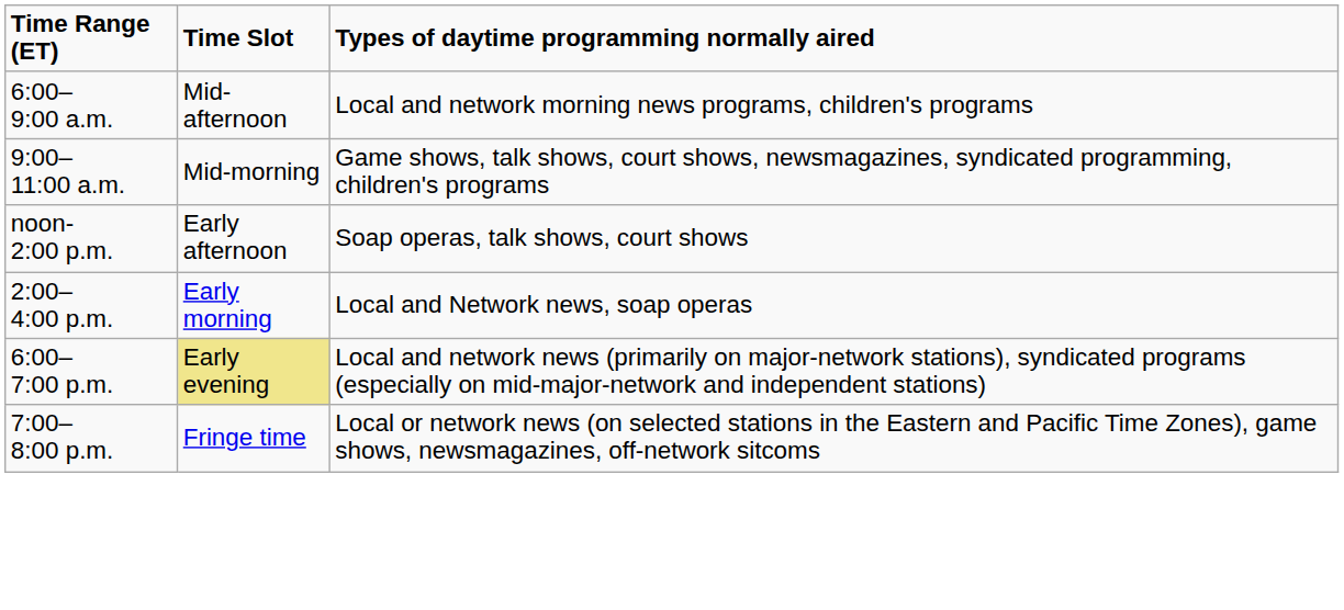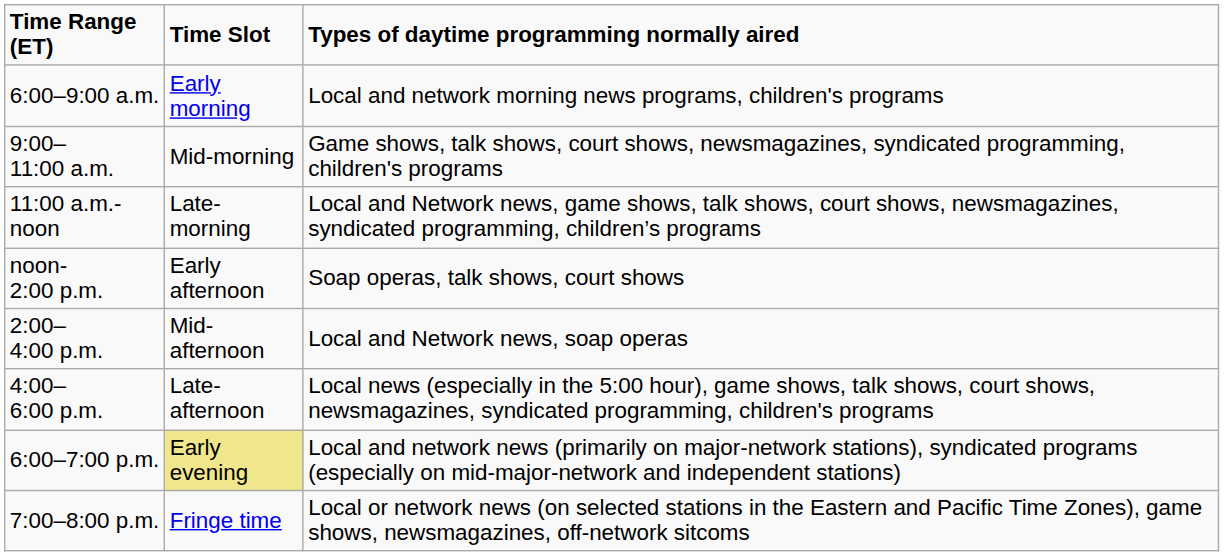6:00–9:00 a.m. | Time Slot: Mid-afternoon -> Early morning
+ row: 11:00 a.m.-noon | Late-morning | Local and Network news, game shows, talk shows, court shows, newsmagazines, syndicated programming, children’s programs
2:00– 4:00 p.m. | Time Slot: Early morning -> Mid-afternoon
+ row: 4:00– 6:00 p.m. | Late-afternoon | Local news (especially in the 5:00 hour), game shows, talk shows, court shows, newsmagazines, syndicated programming, children's programs
